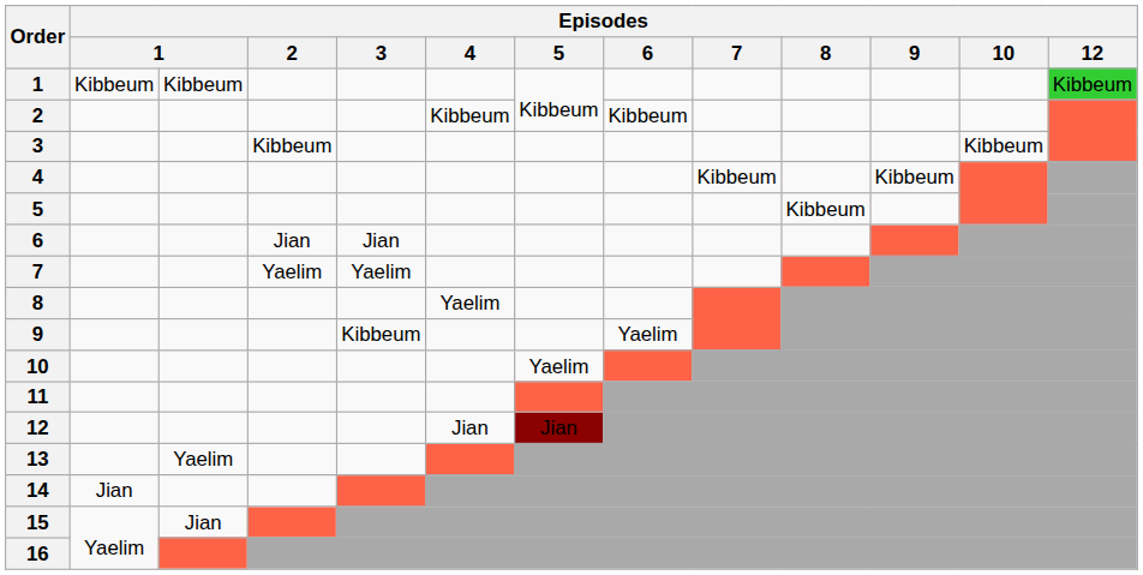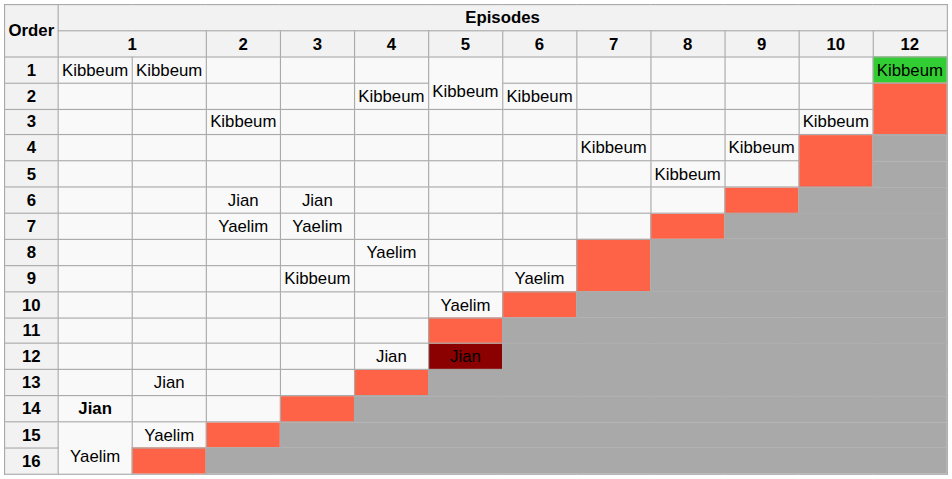13 | column 3: Yaelim -> Jian
14 | column 2: normal -> bold
15 | column 3: Jian -> Yaelim
